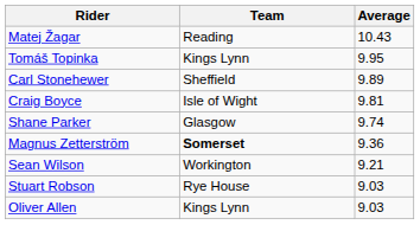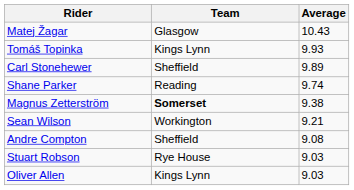Matej Žagar | Team: Reading -> Glasgow
Tomáš Topinka | Average: 9.95 -> 9.93
- row: Craig Boyce | Isle of Wight | 9.81
Shane Parker | Team: Glasgow -> Reading
Magnus Zetterström | Average: 9.36 -> 9.38
+ row: Andre Compton | Sheffield | 9.08
